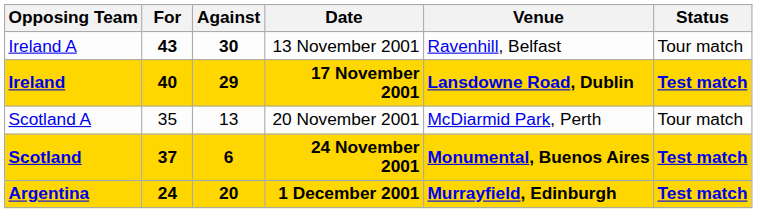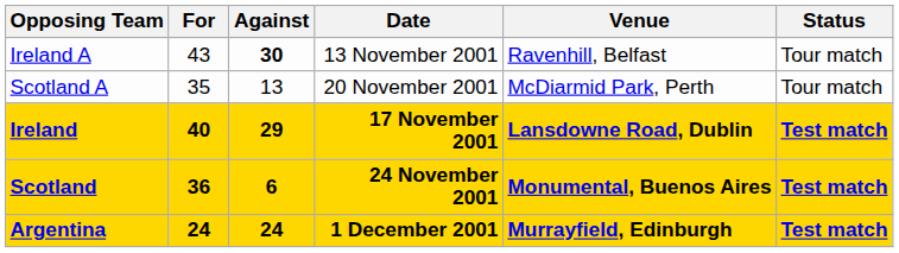Ireland A | For: bold -> normal
rows swapped: Ireland <-> Scotland A
Scotland | For: 37 -> 36
Argentina | Against: 20 -> 24
